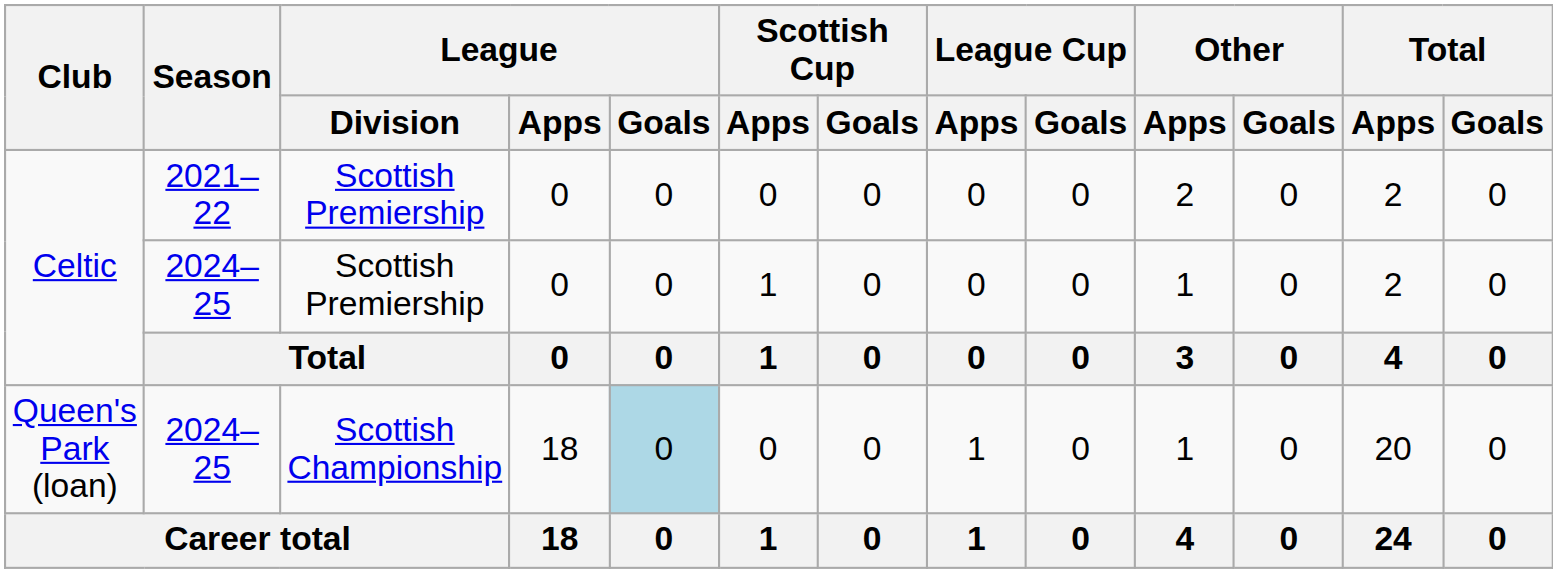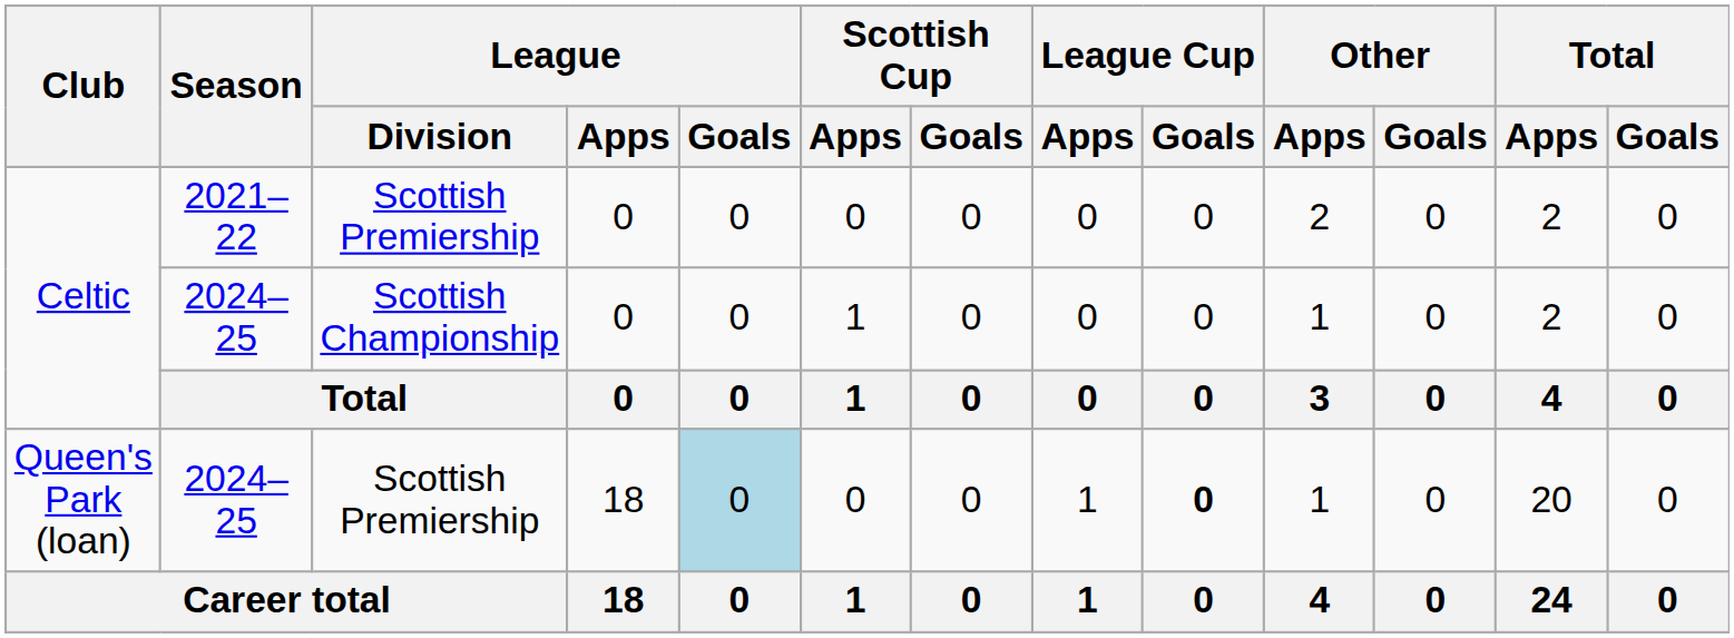Celtic / 2024–25 | League / Division: Scottish Premiership -> Scottish Championship
Queen's Park (loan) | League / Division: Scottish Championship -> Scottish Premiership
Queen's Park (loan) | League Cup / Goals: normal -> bold
